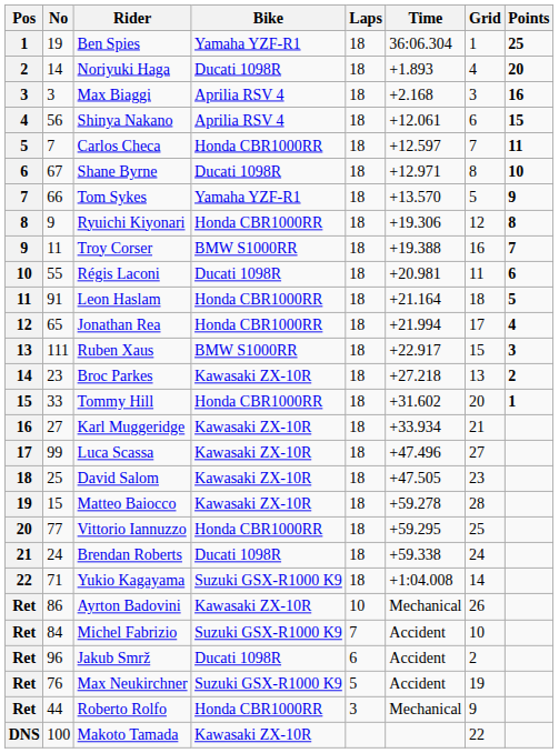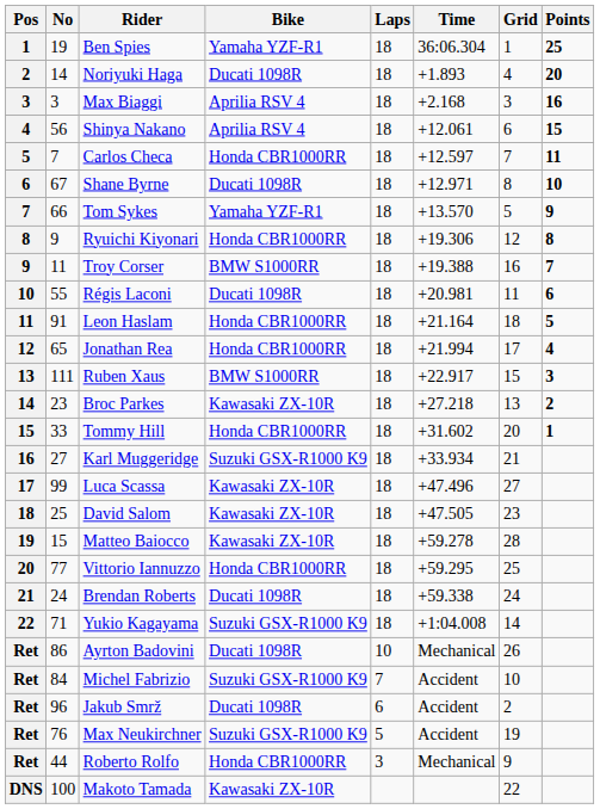Karl Muggeridge | Bike: Kawasaki ZX-10R -> Suzuki GSX-R1000 K9
Ayrton Badovini | Bike: Kawasaki ZX-10R -> Ducati 1098R
